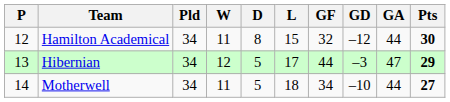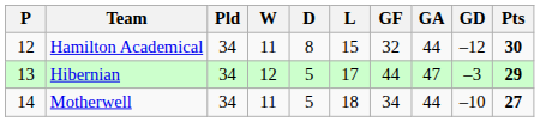columns swapped: GA <-> GD
